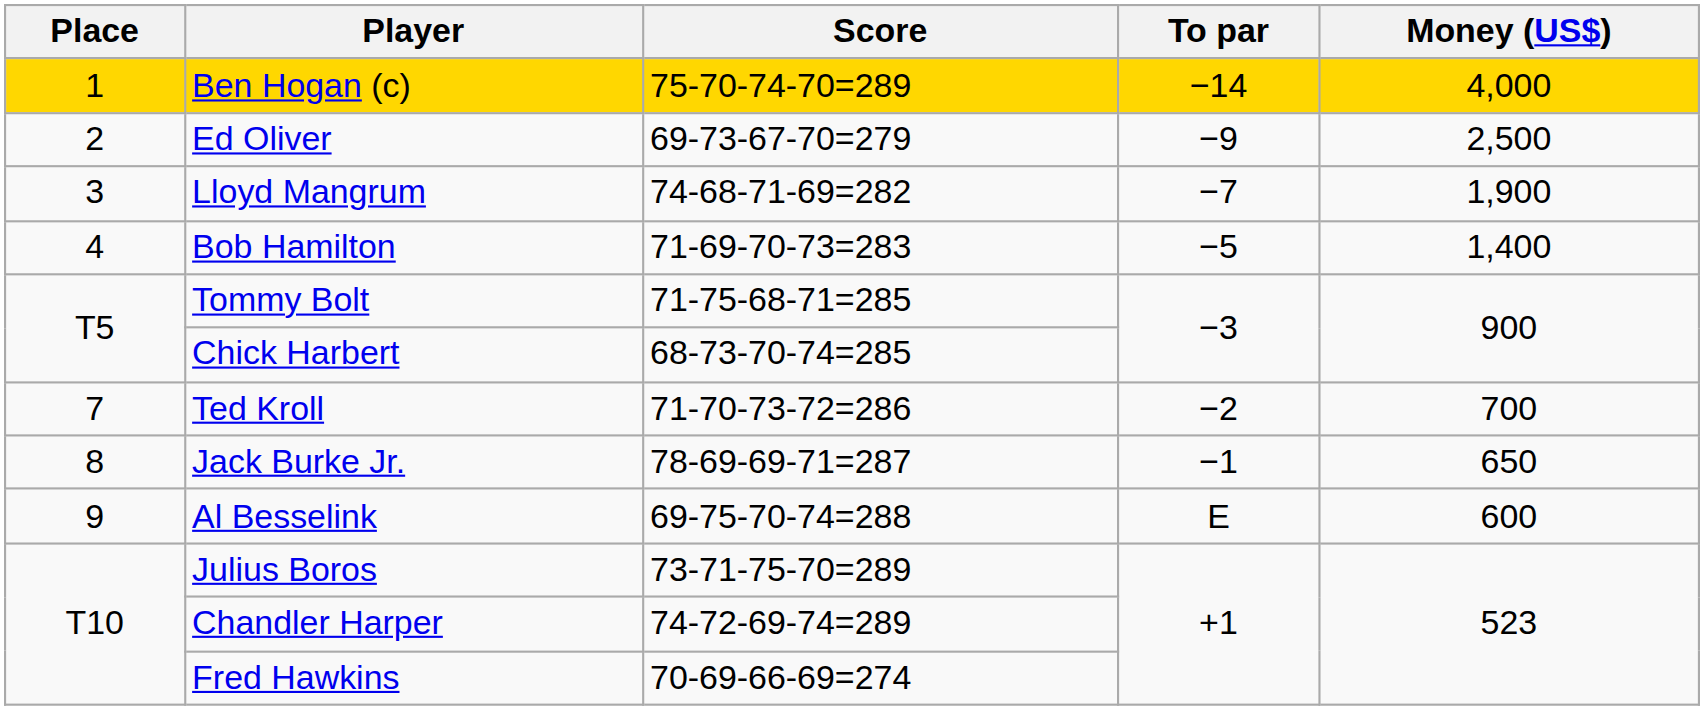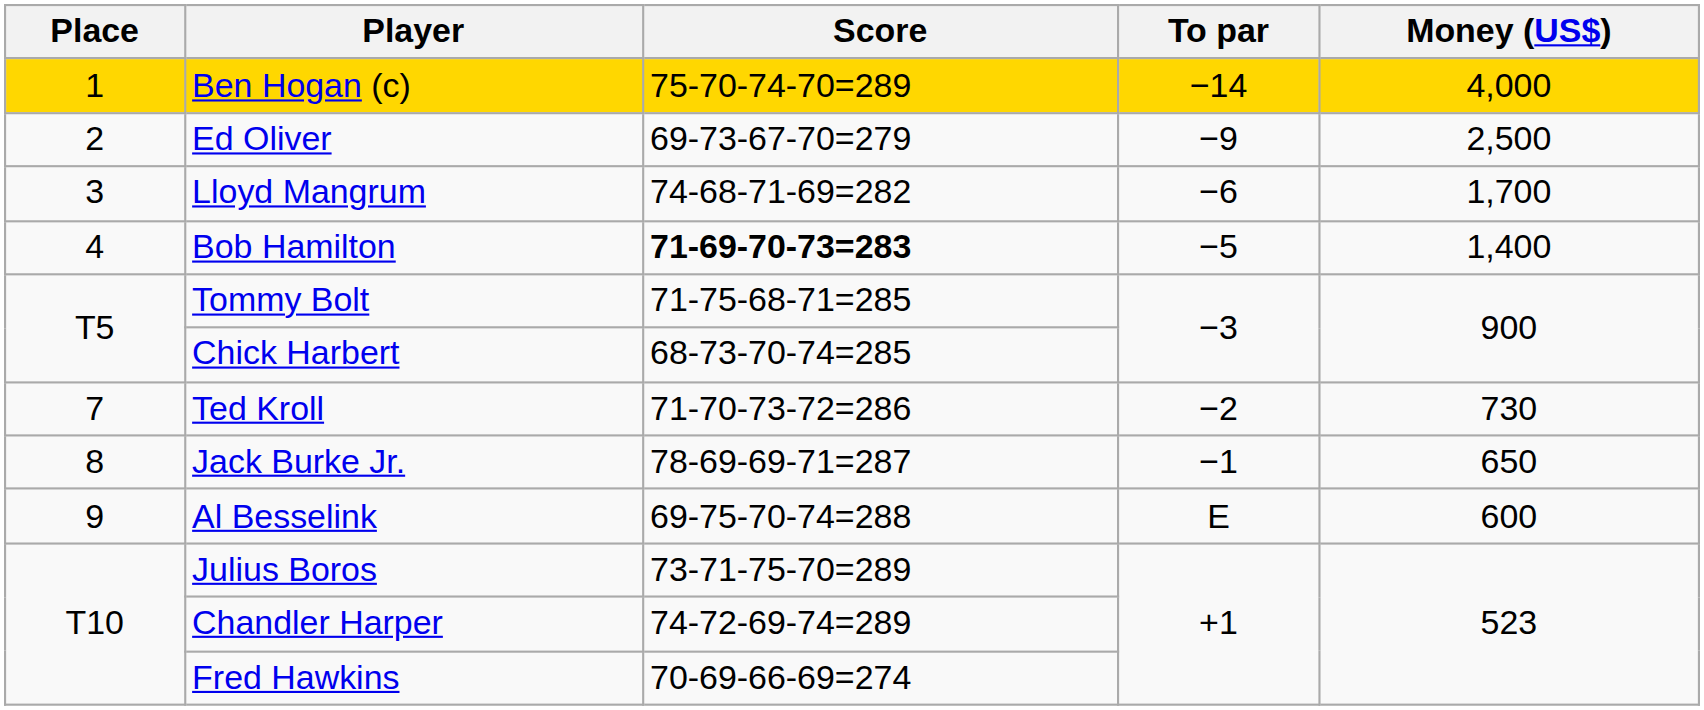Lloyd Mangrum | To par: −7 -> −6
Lloyd Mangrum | Money (US$): 1,900 -> 1,700
Bob Hamilton | Score: normal -> bold
Ted Kroll | Money (US$): 700 -> 730
